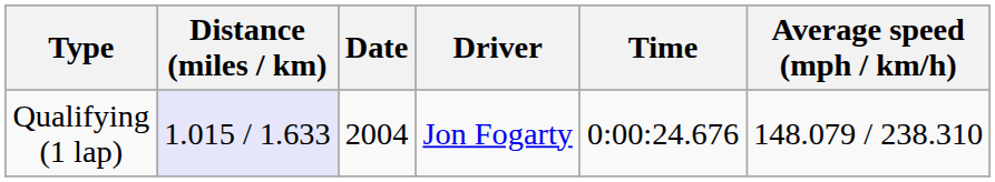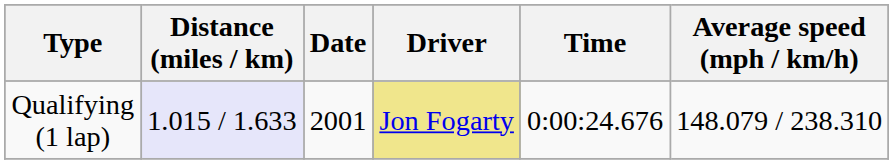Qualifying (1 lap) | Date: 2004 -> 2001
Qualifying (1 lap) | Driver: no background -> khaki background
